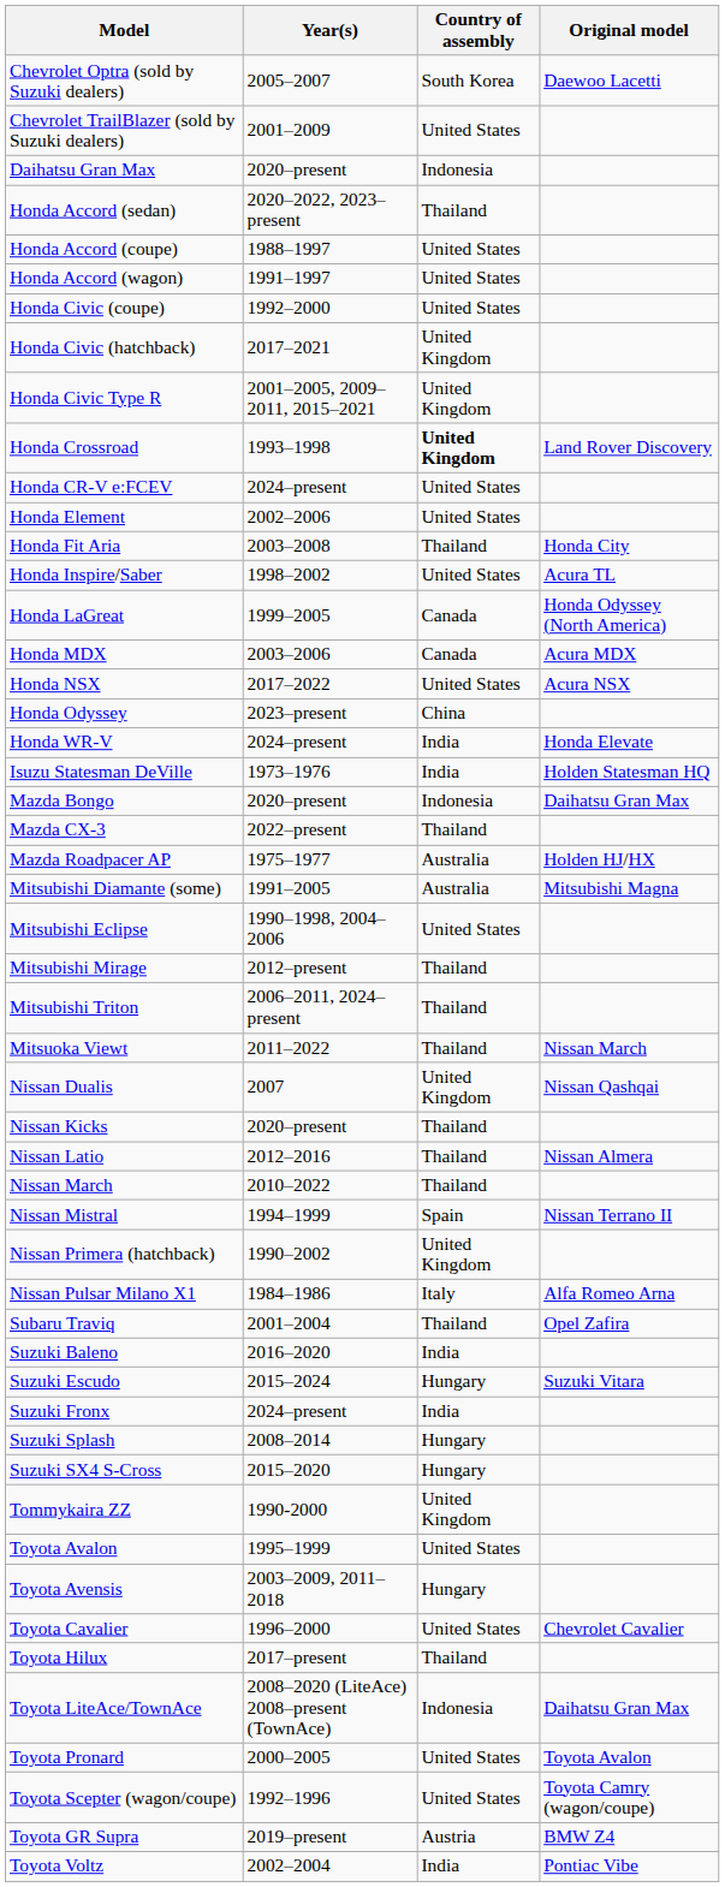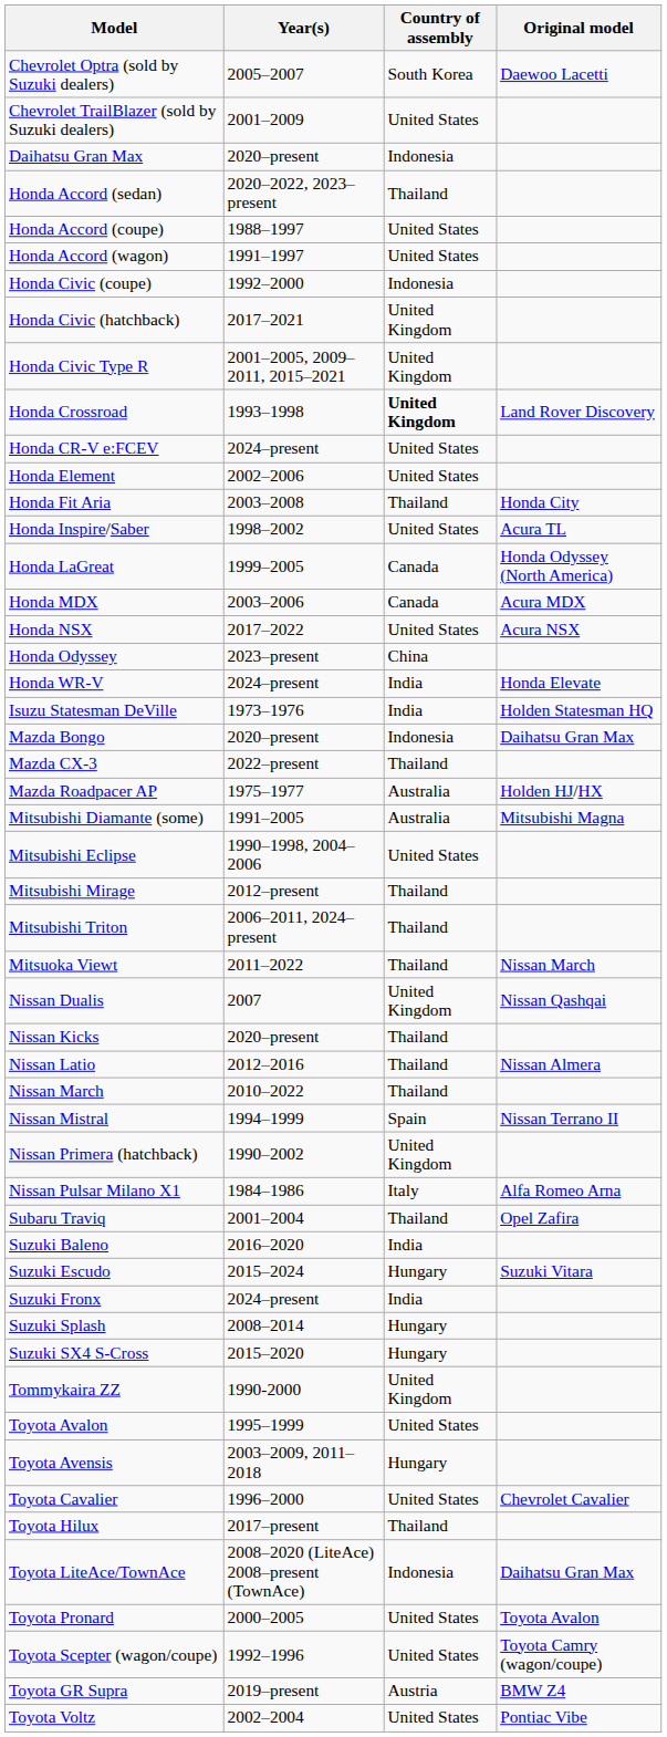Honda Civic (coupe) | Country of assembly: United States -> Indonesia
Toyota Voltz | Country of assembly: India -> United States
